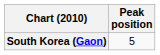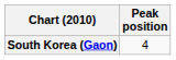South Korea (Gaon) | Peak position: 5 -> 4
